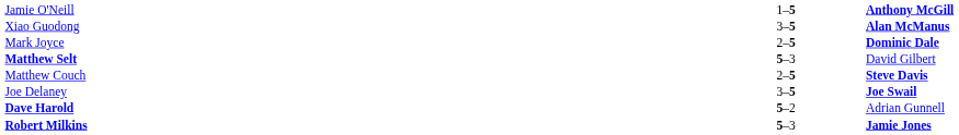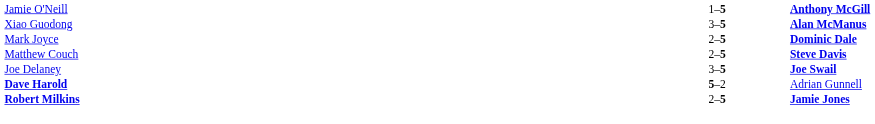- row: Matthew Selt | 5–3 | David Gilbert
Robert Milkins | column 2: 5–3 -> 2–5
